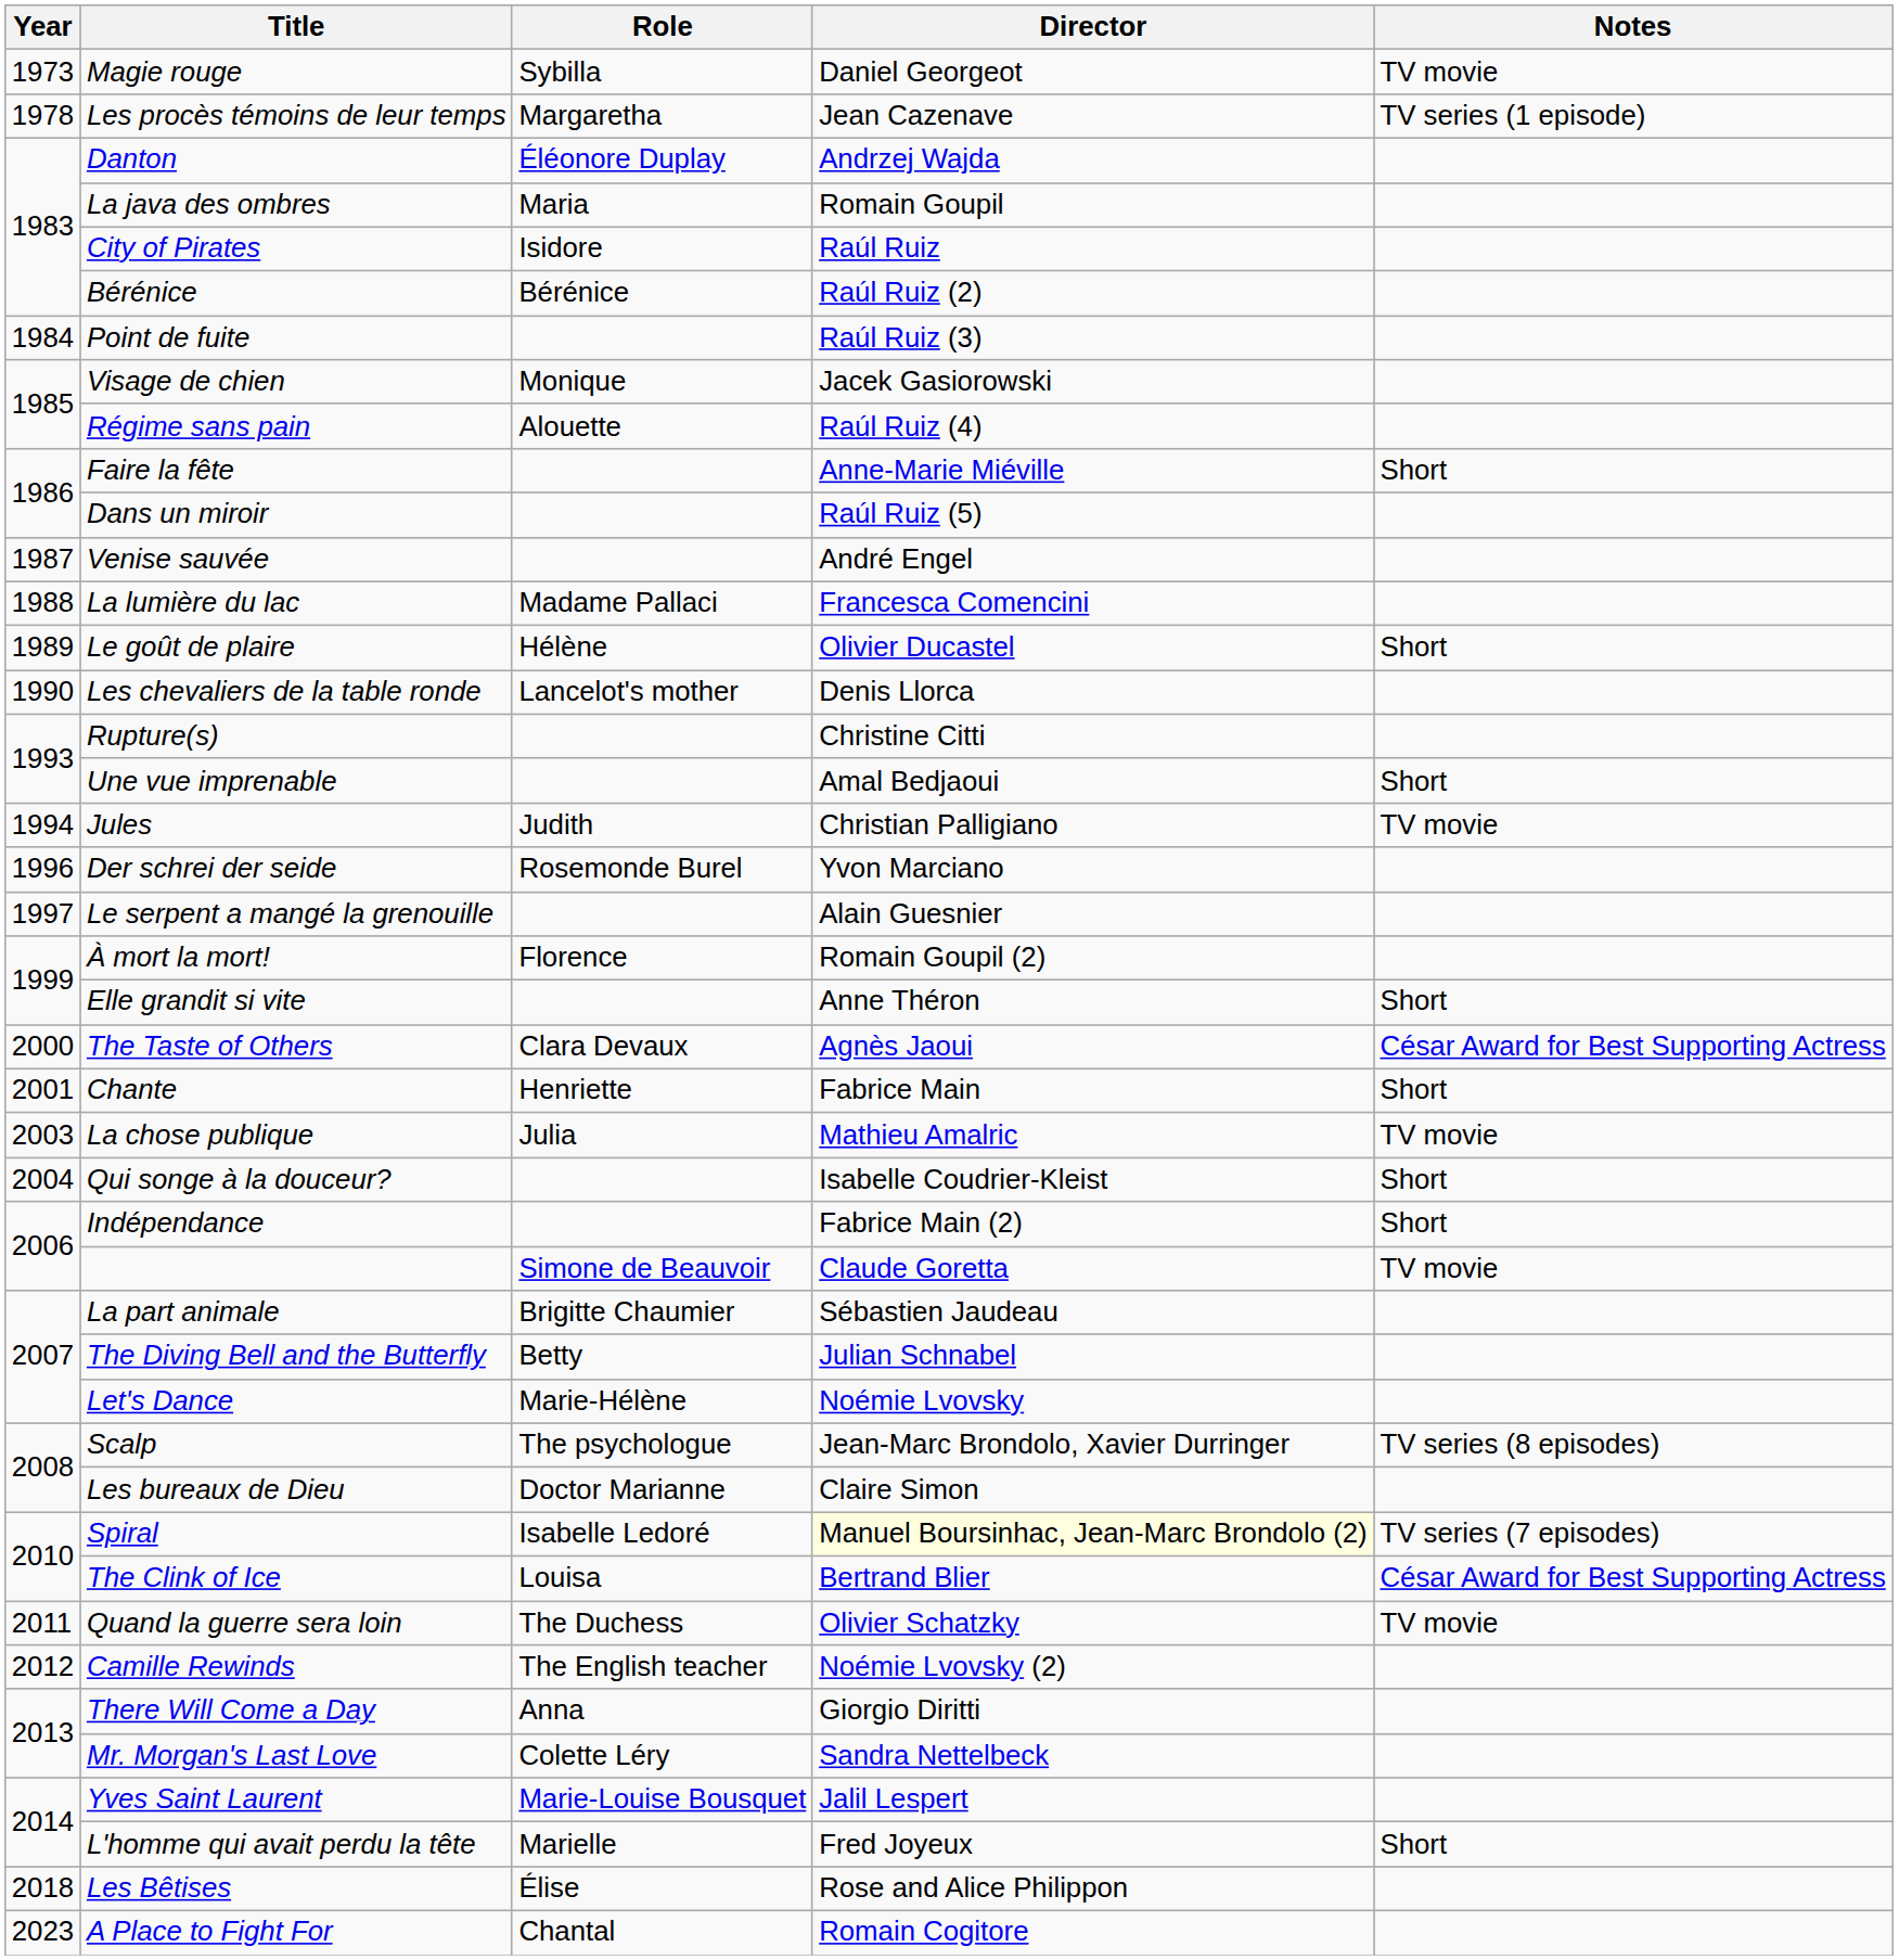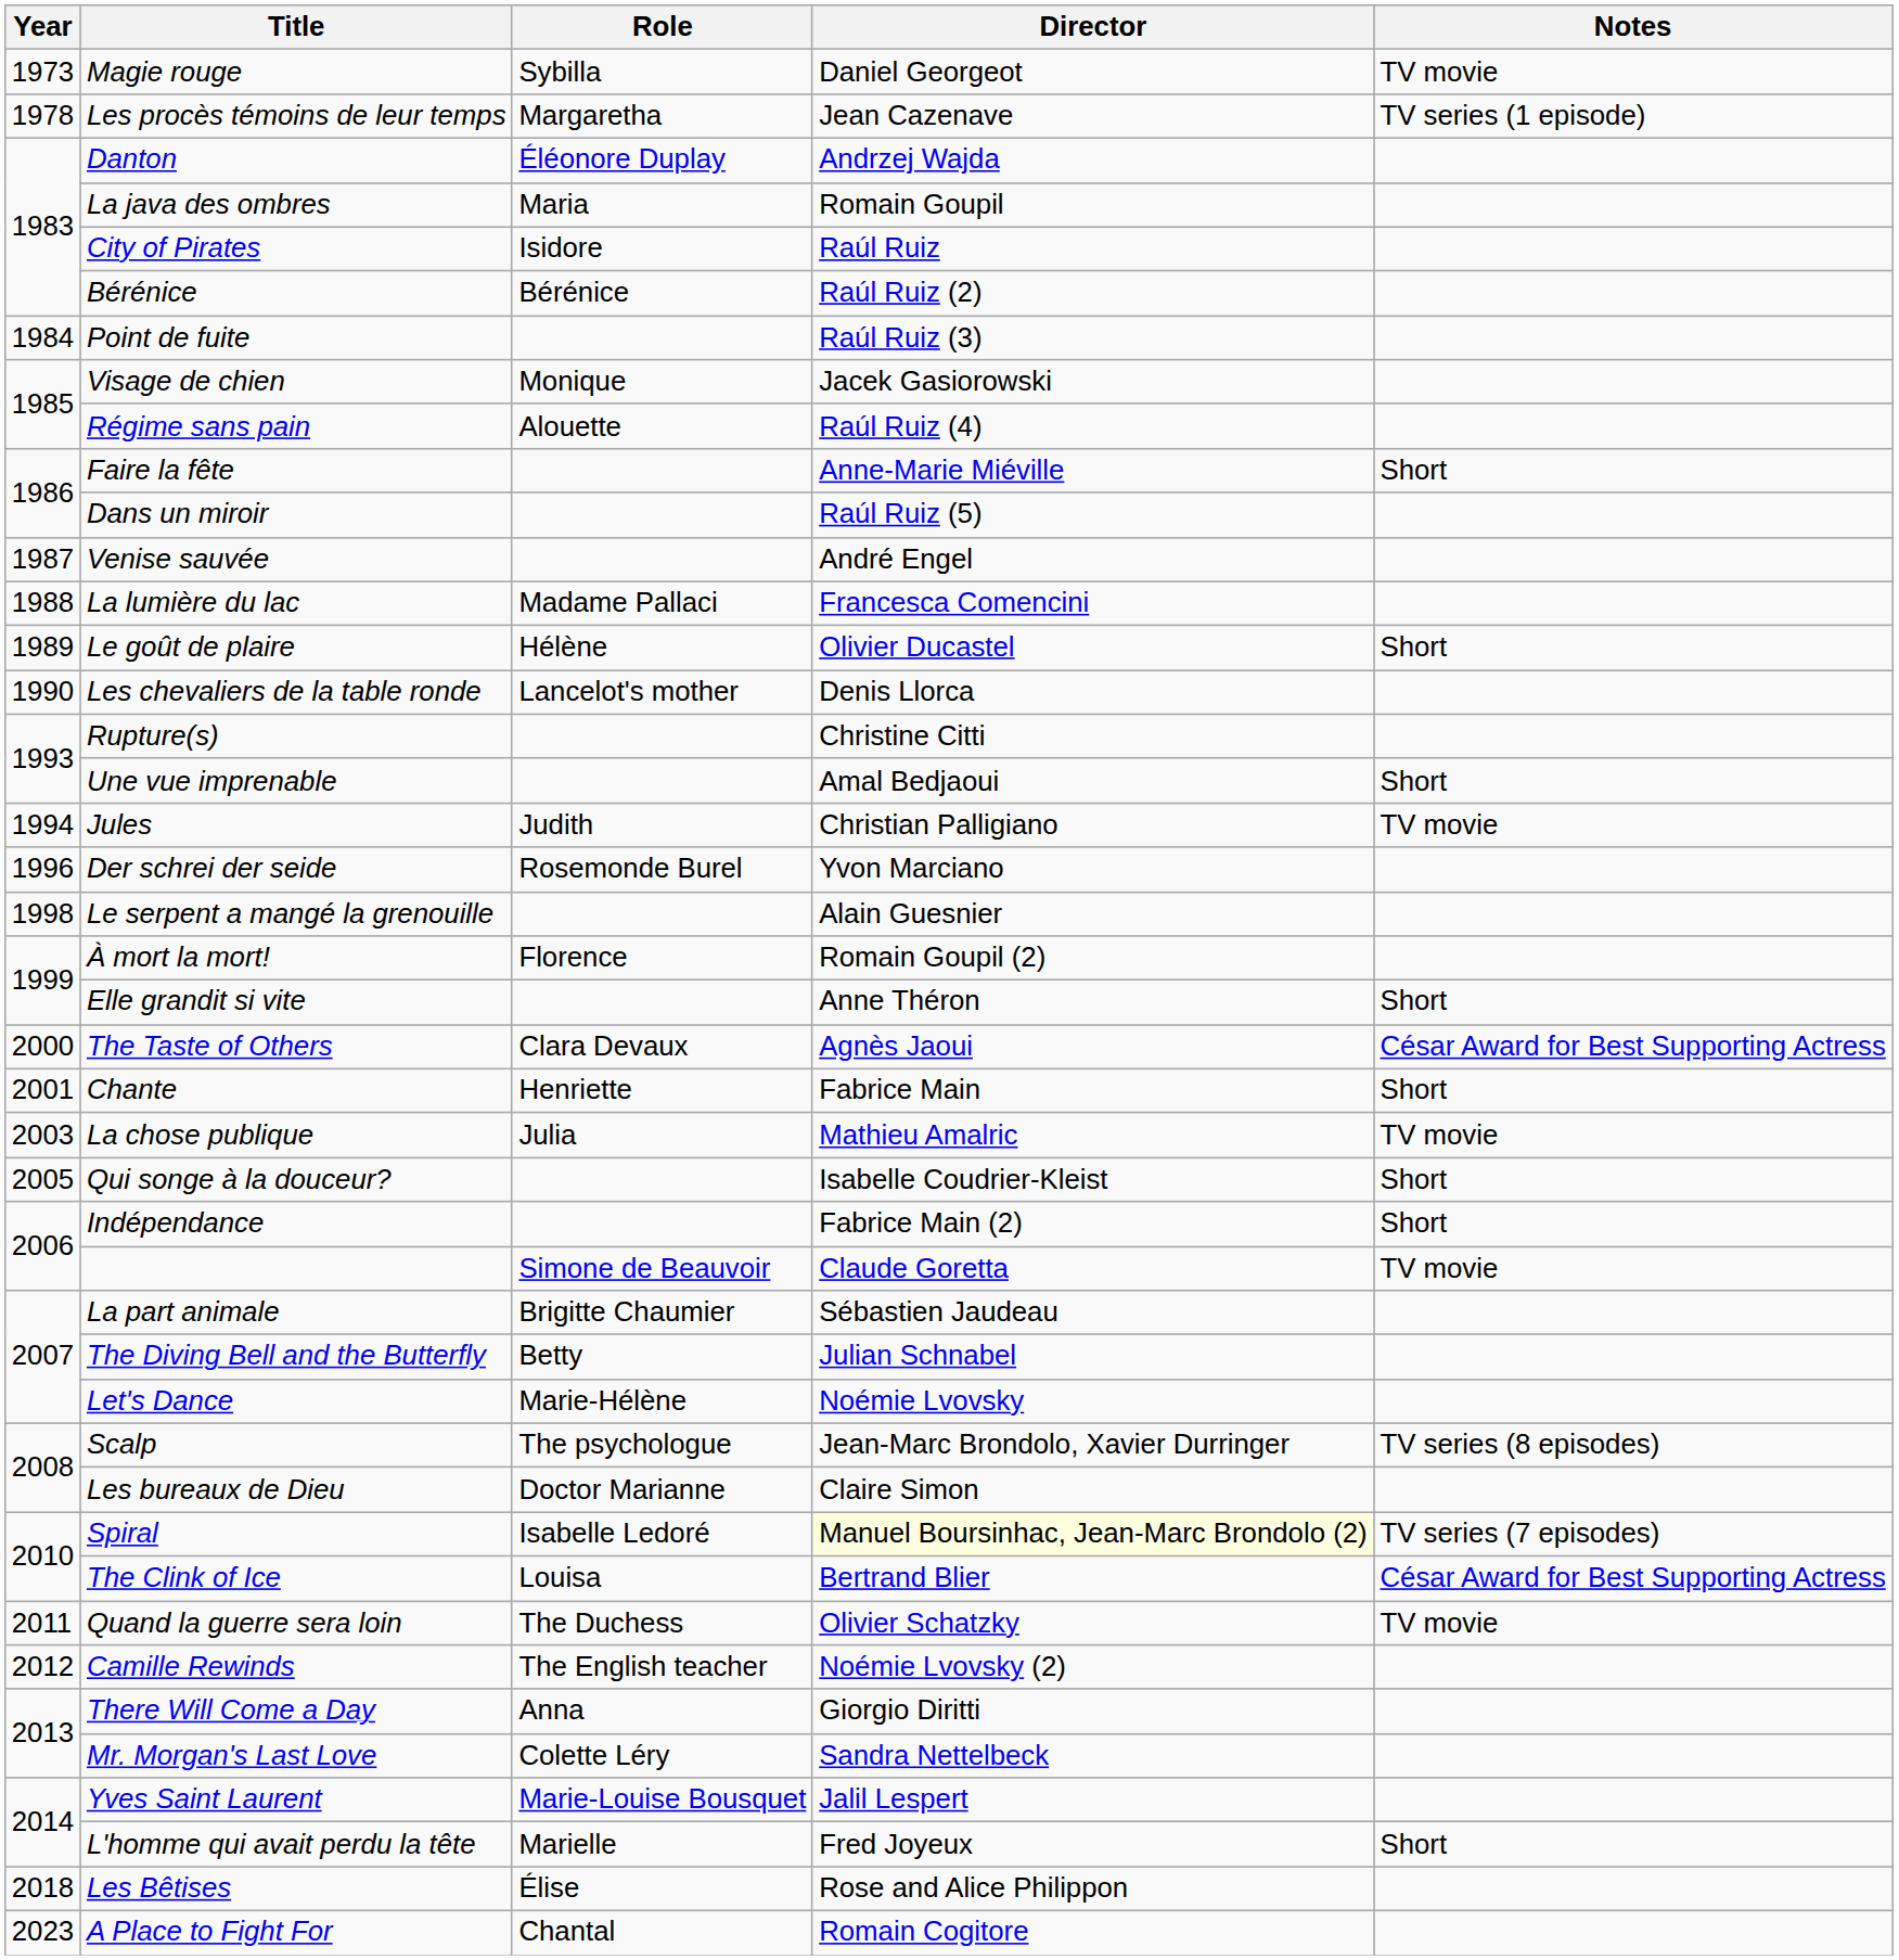Le serpent a mangé la grenouille | Year: 1997 -> 1998
Qui songe à la douceur? | Year: 2004 -> 2005
